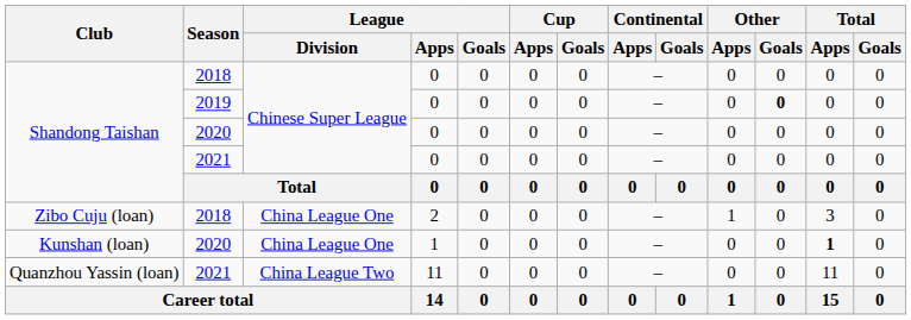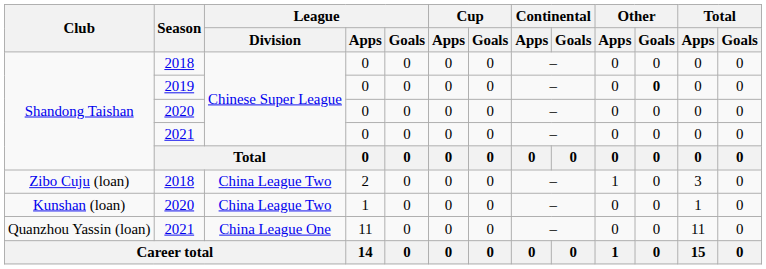Zibo Cuju (loan) | League / Division: China League One -> China League Two
Kunshan (loan) | League / Division: China League One -> China League Two
Kunshan (loan) | Total / Apps: bold -> normal
Quanzhou Yassin (loan) | League / Division: China League Two -> China League One
